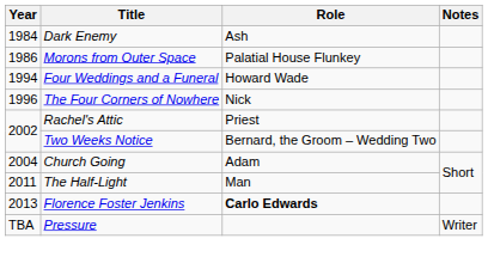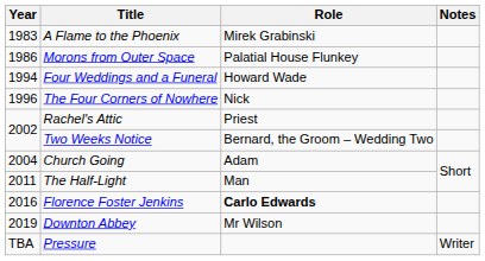+ row: 1983 | A Flame to the Phoenix | Mirek Grabinski
- row: 1984 | Dark Enemy | Ash
Florence Foster Jenkins | Year: 2013 -> 2016
+ row: 2019 | Downton Abbey | Mr Wilson
